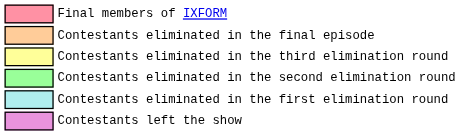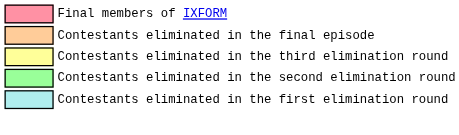- row: Contestants left the show
